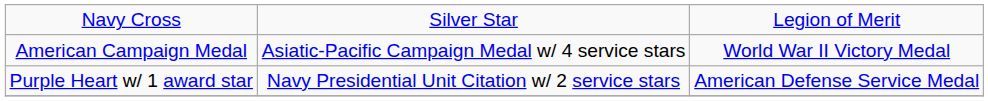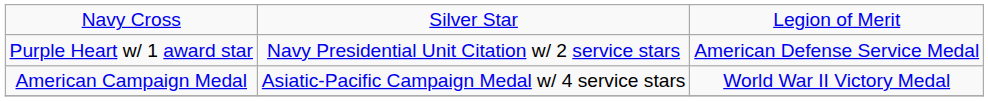rows swapped: Purple Heart w/ 1 award star <-> American Campaign Medal
